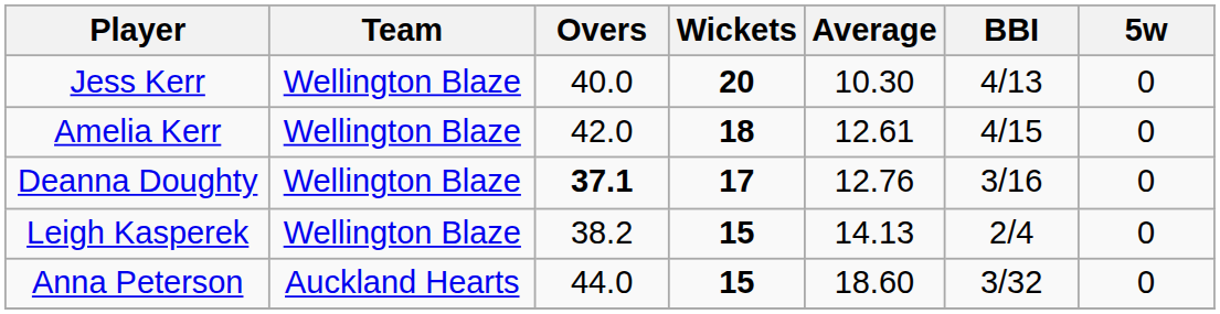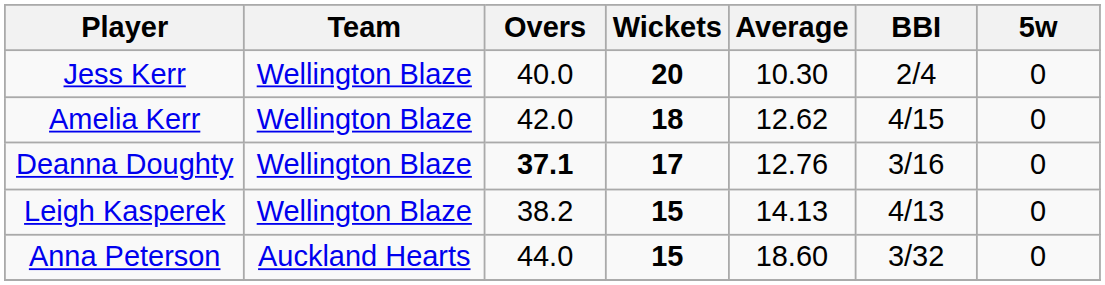Jess Kerr | BBI: 4/13 -> 2/4
Amelia Kerr | Average: 12.61 -> 12.62
Leigh Kasperek | BBI: 2/4 -> 4/13
